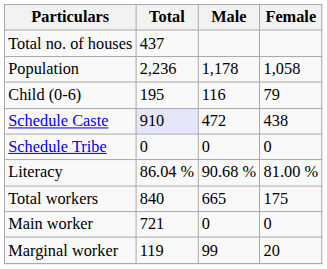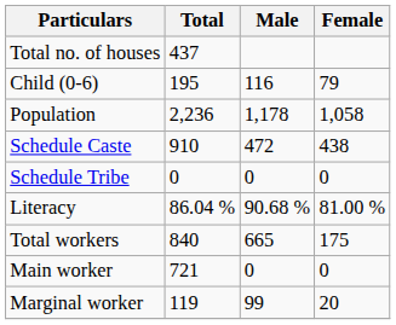rows swapped: Population <-> Child (0-6)
Schedule Caste | Total: lavender background -> no background
